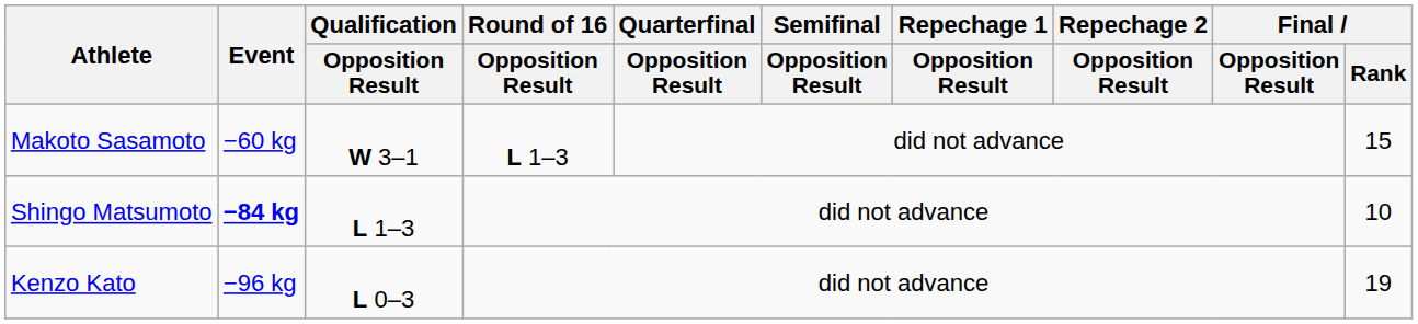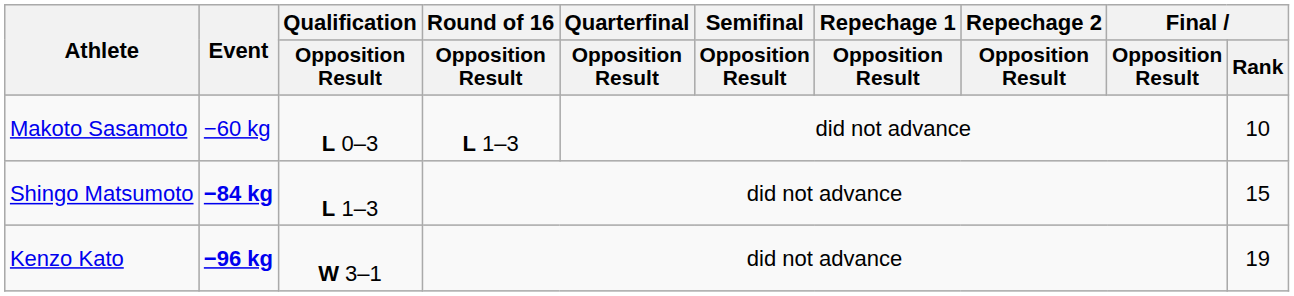Makoto Sasamoto | Qualification / Opposition Result: W 3–1 -> L 0–3
Makoto Sasamoto | Final / Rank: 15 -> 10
Shingo Matsumoto | Final / Rank: 10 -> 15
Kenzo Kato | Event: normal -> bold
Kenzo Kato | Qualification / Opposition Result: L 0–3 -> W 3–1
